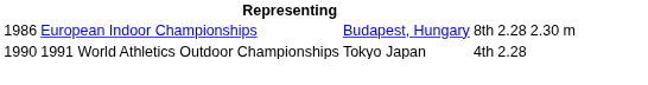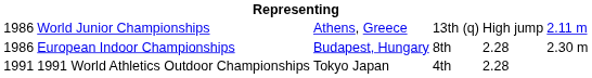+ row: 1986 | World Junior Championships | Athens, Greece | 13th (q) | High jump | 2.11 m
1991 World Athletics Outdoor Championships | column 1: 1990 -> 1991
